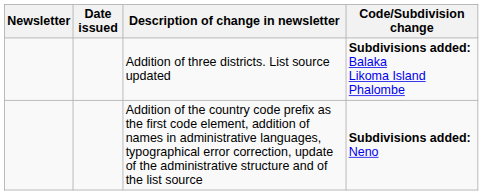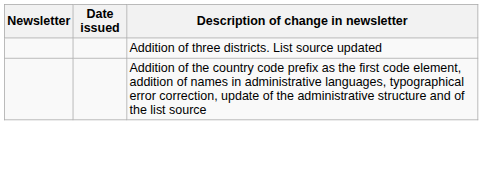- column: Code/Subdivision change | Subdivisions added: Balaka Likoma Island Phalombe | Subdivisions added: Neno
